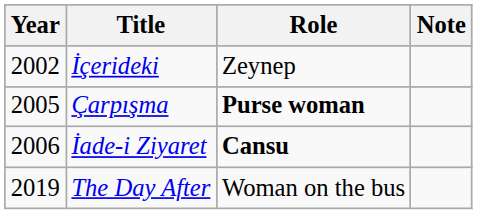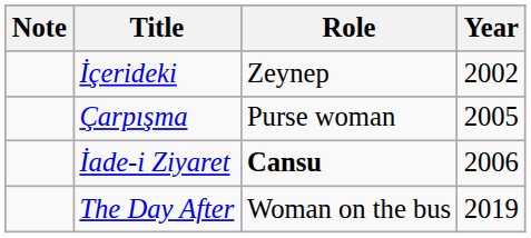columns swapped: Year <-> Note
Çarpışma | Role: bold -> normal
